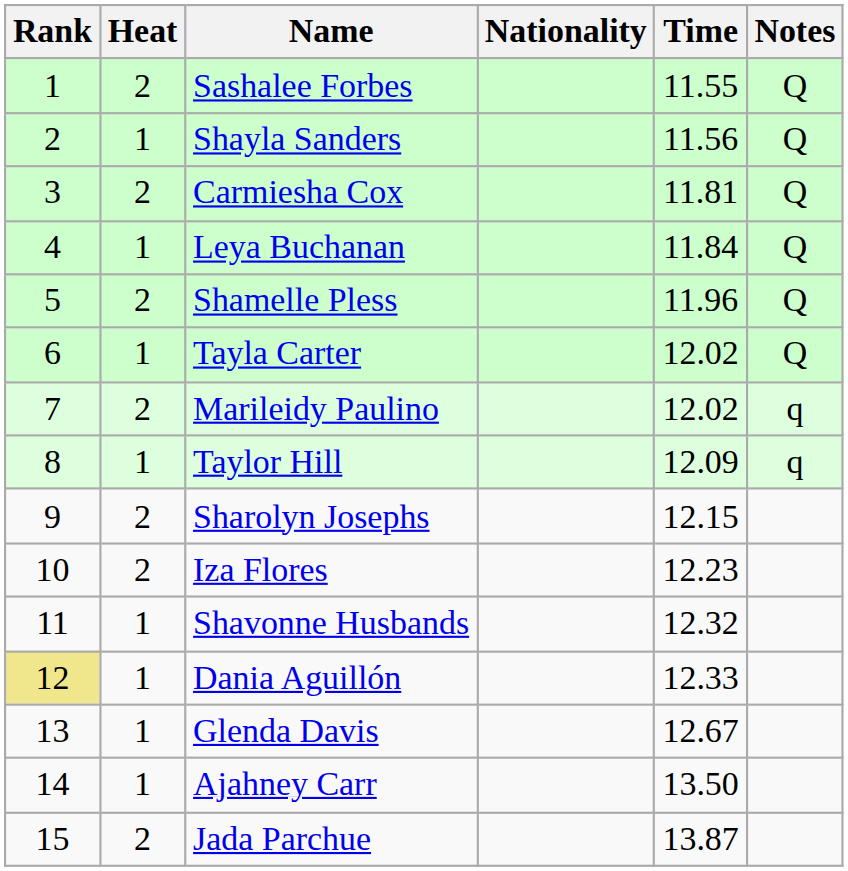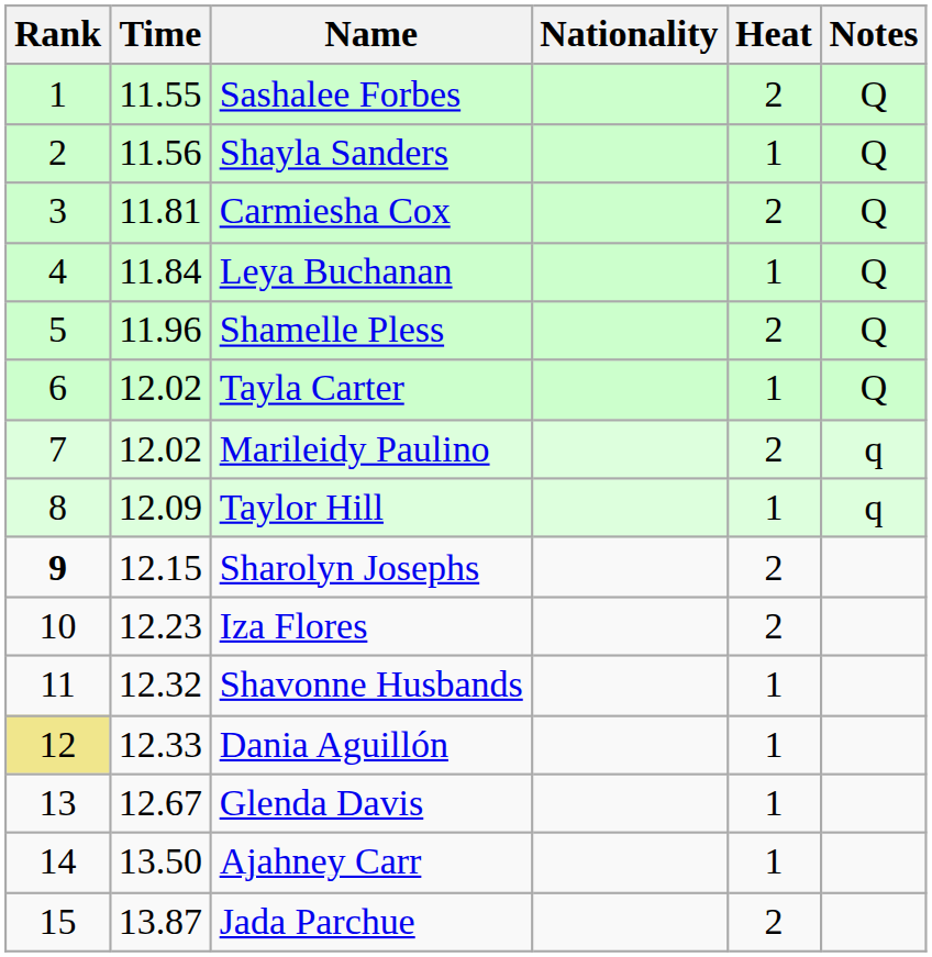columns swapped: Heat <-> Time
Sharolyn Josephs | Rank: normal -> bold
